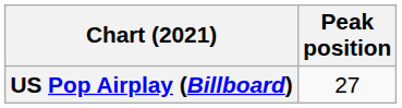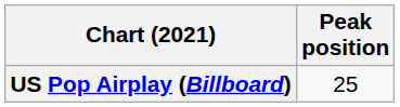US Pop Airplay (Billboard) | Peak position: 27 -> 25
